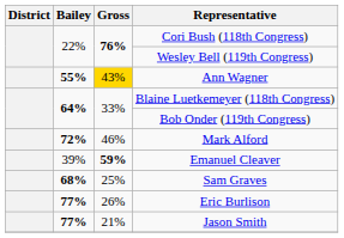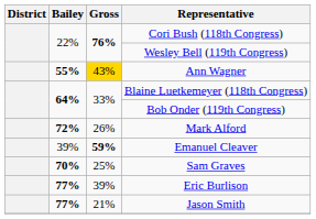Mark Alford | Gross: 46% -> 26%
Sam Graves | Bailey: 68% -> 70%
Eric Burlison | Gross: 26% -> 39%
